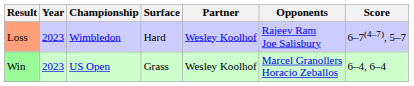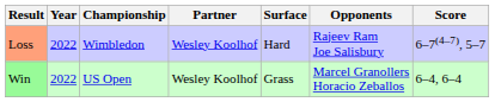columns swapped: Surface <-> Partner
Loss | Year: 2023 -> 2022
Win | Year: 2023 -> 2022
